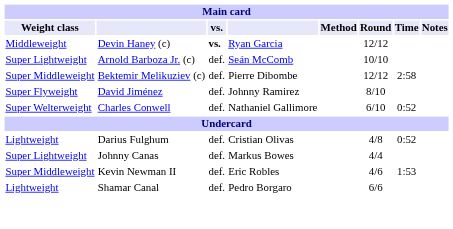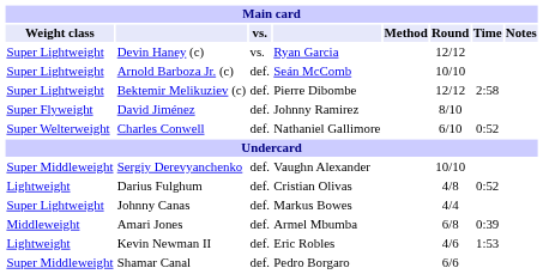Devin Haney (c) | Weight class: Middleweight -> Super Lightweight
Devin Haney (c) | vs.: bold -> normal
Bektemir Melikuziev (c) | Weight class: Super Middleweight -> Super Lightweight
+ row: Super Middleweight | Sergiy Derevyanchenko | def. | Vaughn Alexander | 10/10
+ row: Middleweight | Amari Jones | def. | Armel Mbumba | 6/8 | 0:39
Kevin Newman II | Weight class: Super Middleweight -> Lightweight
Shamar Canal | Weight class: Lightweight -> Super Middleweight
